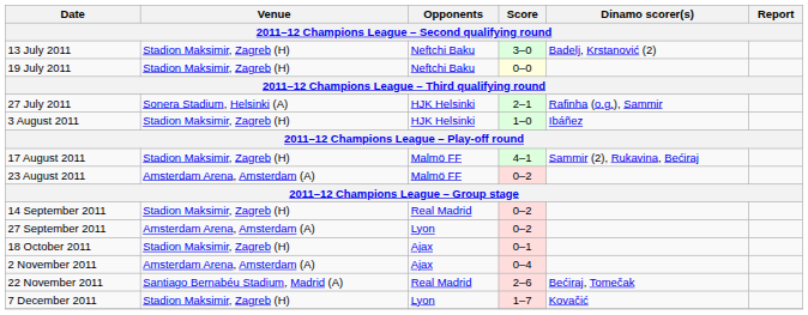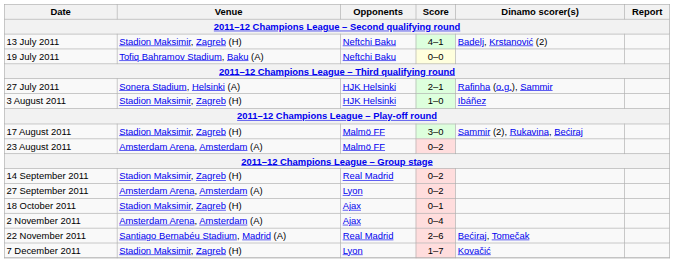13 July 2011 | Score: 3–0 -> 4–1
19 July 2011 | Venue: Stadion Maksimir, Zagreb (H) -> Tofiq Bahramov Stadium, Baku (A)
17 August 2011 | Score: 4–1 -> 3–0
